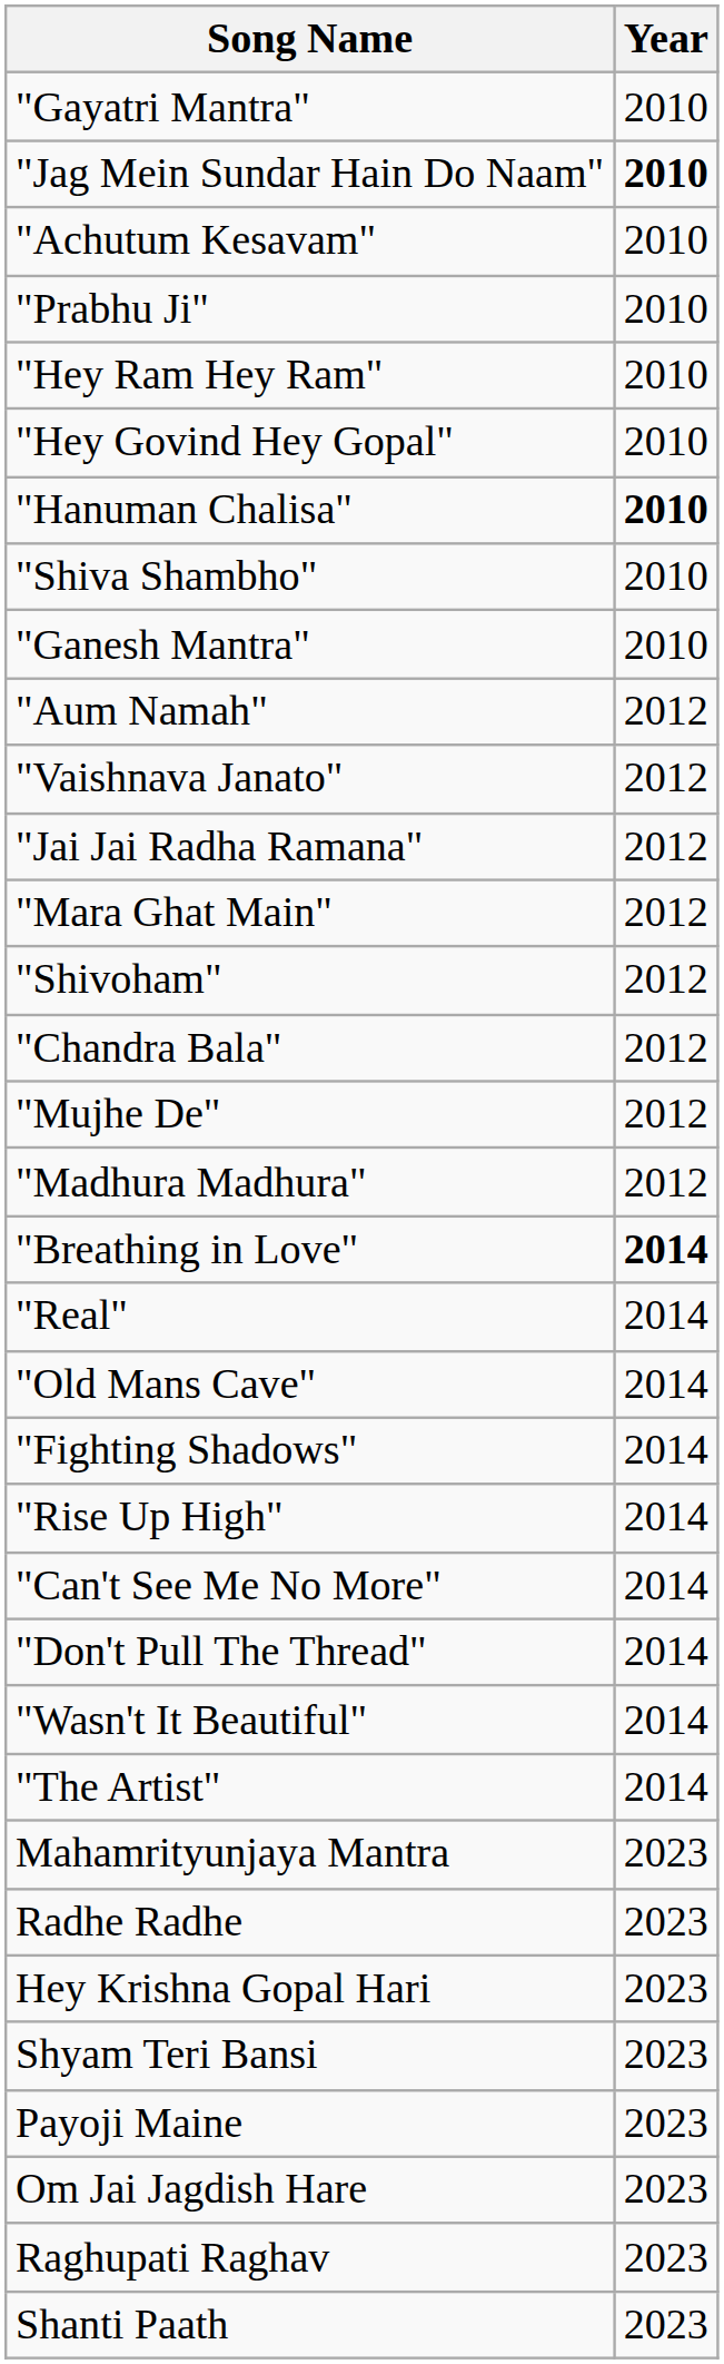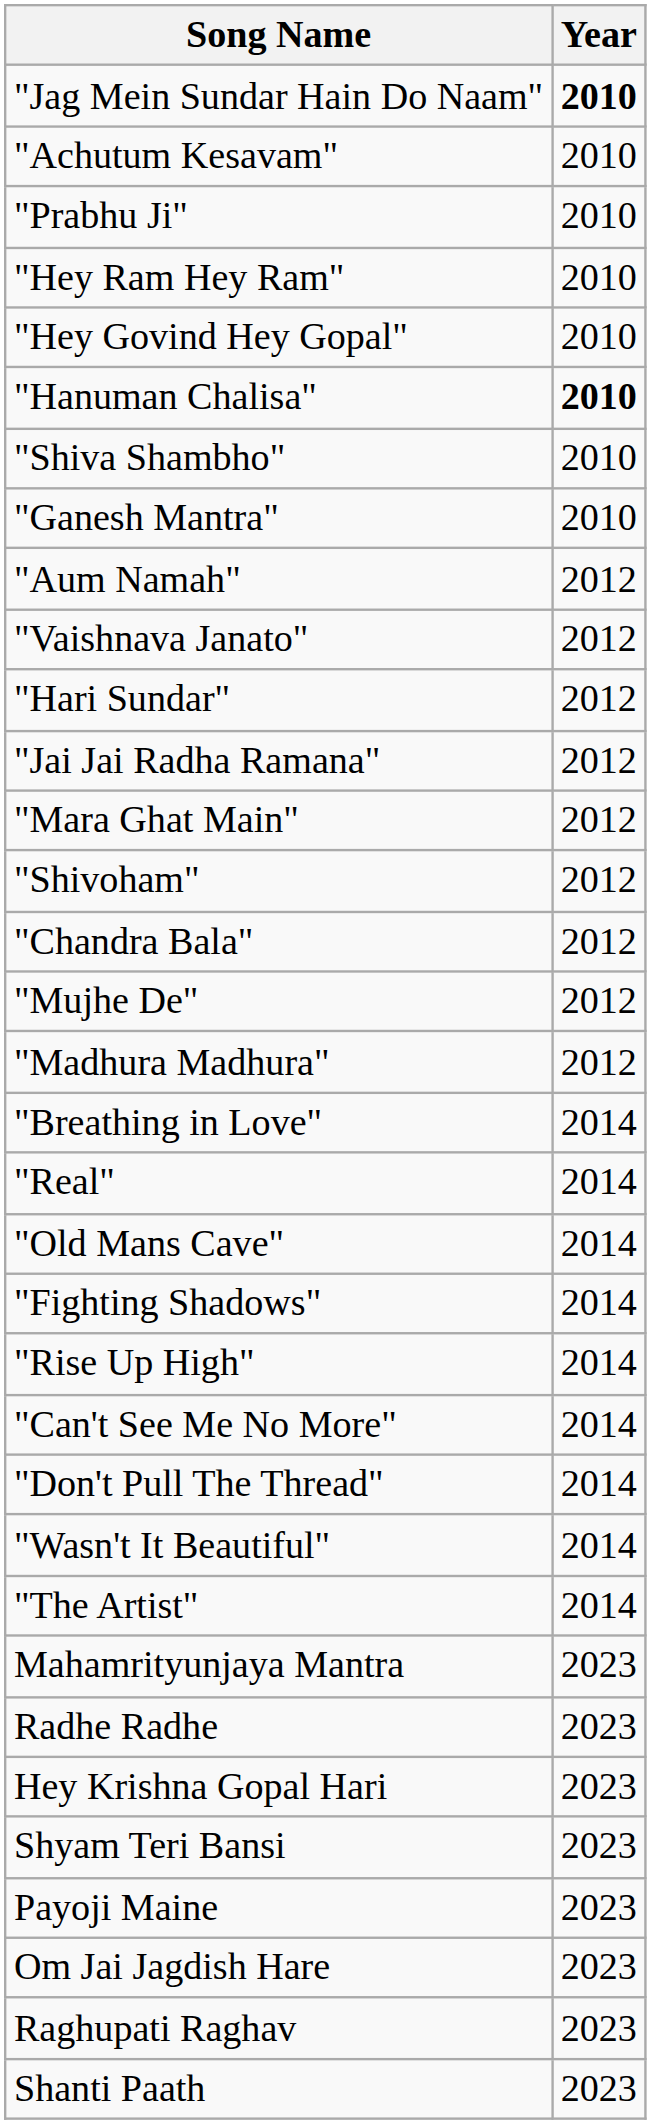- row: "Gayatri Mantra" | 2010
+ row: "Hari Sundar" | 2012
"Breathing in Love" | Year: bold -> normal
